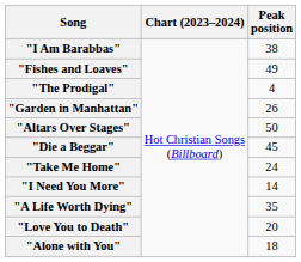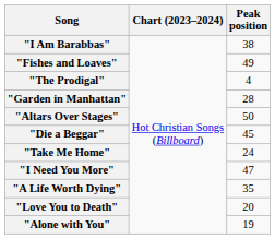"Garden in Manhattan" | Peak position: 26 -> 28
"I Need You More" | Peak position: 14 -> 47
"Alone with You" | Peak position: 18 -> 19
